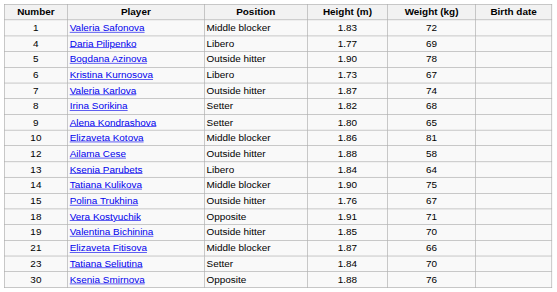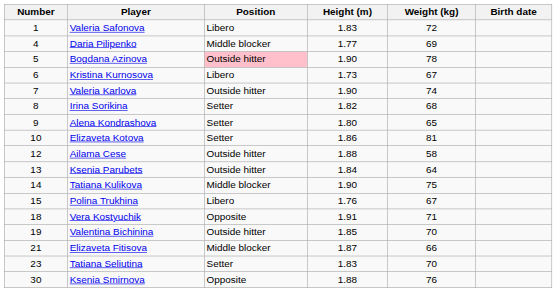Valeria Safonova | Position: Middle blocker -> Libero
Daria Pilipenko | Position: Libero -> Middle blocker
Bogdana Azinova | Position: no background -> pink background
Valeria Karlova | Height (m): 1.87 -> 1.90
Elizaveta Kotova | Position: Middle blocker -> Setter
Ksenia Parubets | Position: Libero -> Outside hitter
Polina Trukhina | Position: Outside hitter -> Libero
Tatiana Seliutina | Height (m): 1.84 -> 1.83
